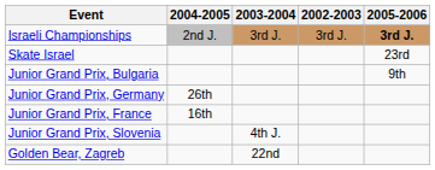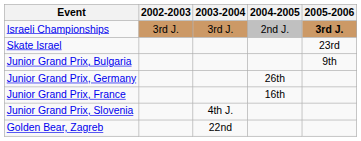columns swapped: 2002-2003 <-> 2004-2005
